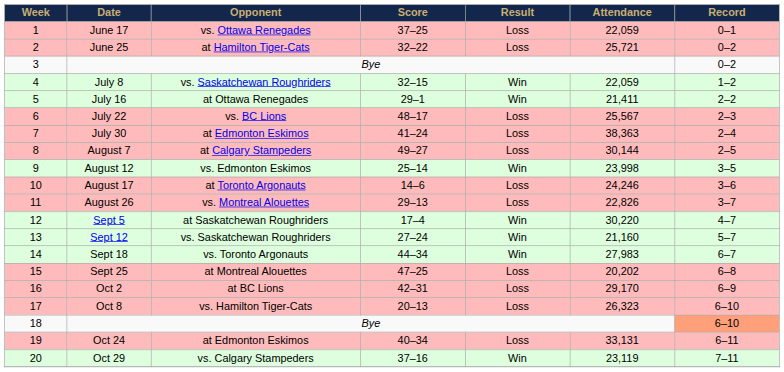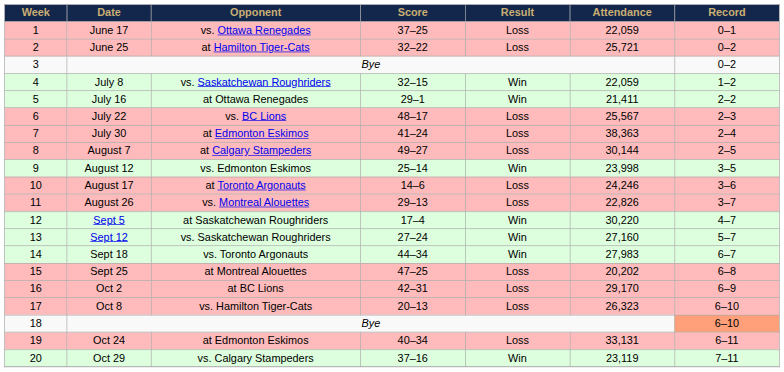Sept 12 | Attendance: 21,160 -> 27,160
